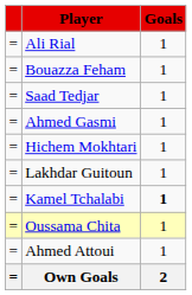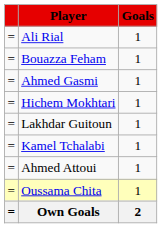- row: = | Saad Tedjar | 1
Kamel Tchalabi | Goals: bold -> normal
rows swapped: Ahmed Attoui <-> Oussama Chita
